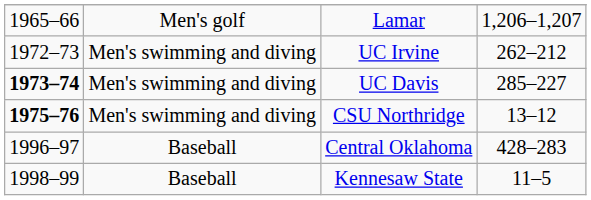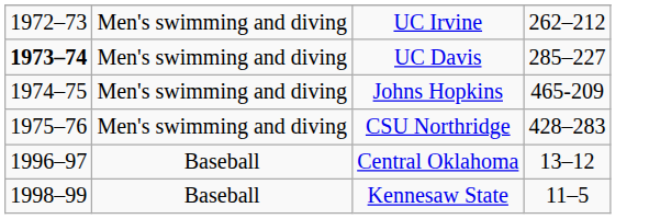- row: 1965–66 | Men's golf | Lamar | 1,206–1,207
+ row: 1974–75 | Men's swimming and diving | Johns Hopkins | 465-209
CSU Northridge | column 1: bold -> normal
CSU Northridge | column 4: 13–12 -> 428–283
Central Oklahoma | column 4: 428–283 -> 13–12
